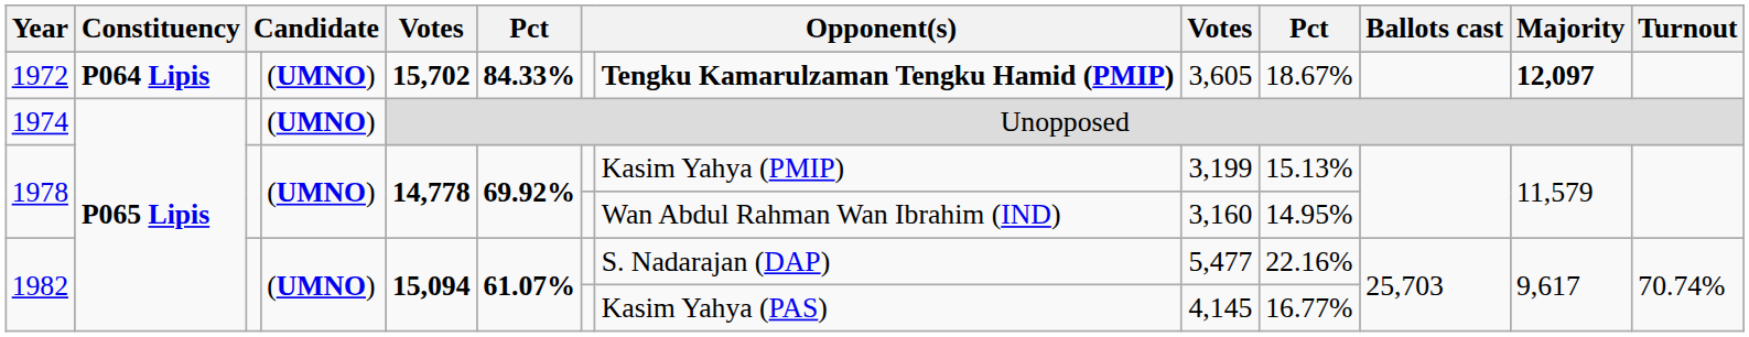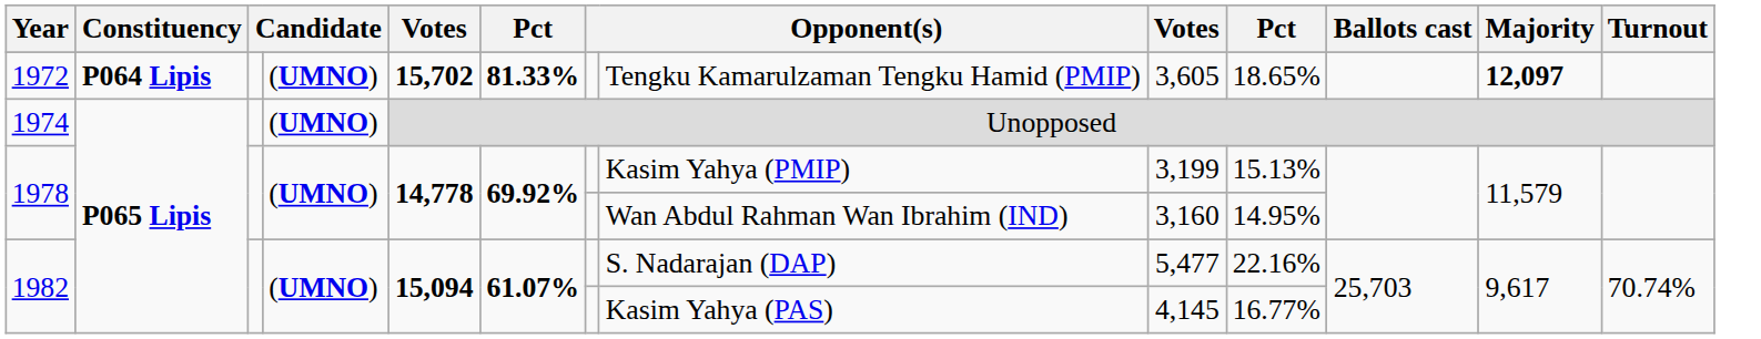1972 | column 6: 84.33% -> 81.33%
1972 | column 8: bold -> normal
1972 | column 10: 18.67% -> 18.65%
